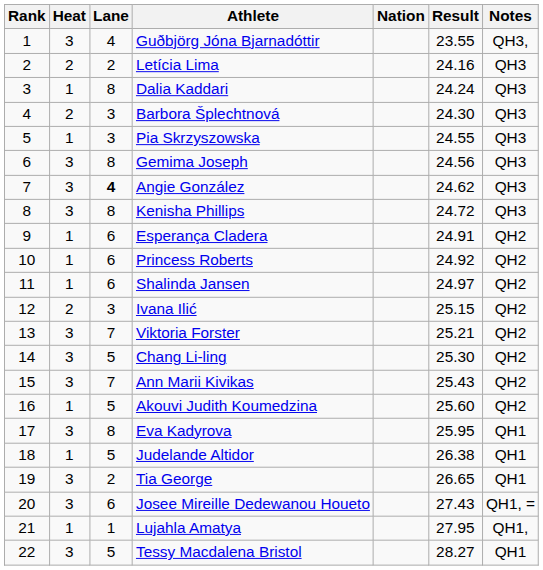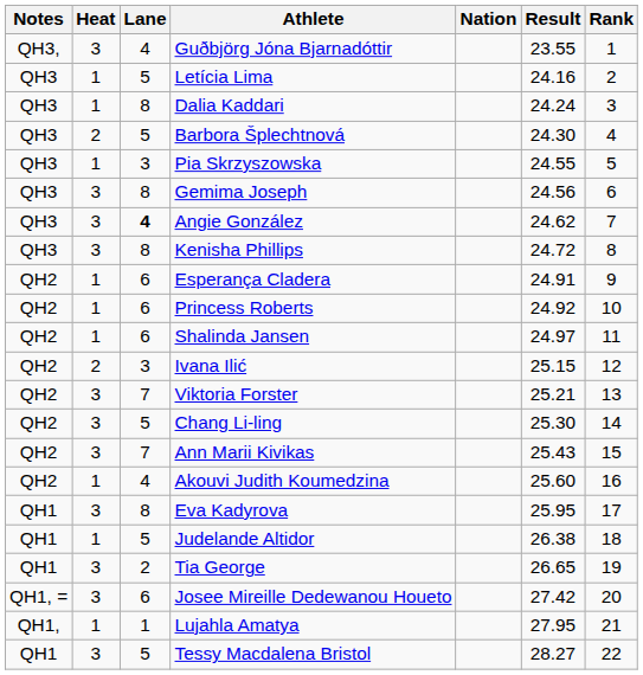columns swapped: Rank <-> Notes
Letícia Lima | Heat: 2 -> 1
Letícia Lima | Lane: 2 -> 5
Barbora Šplechtnová | Lane: 3 -> 5
Akouvi Judith Koumedzina | Lane: 5 -> 4
Josee Mireille Dedewanou Houeto | Result: 27.43 -> 27.42
